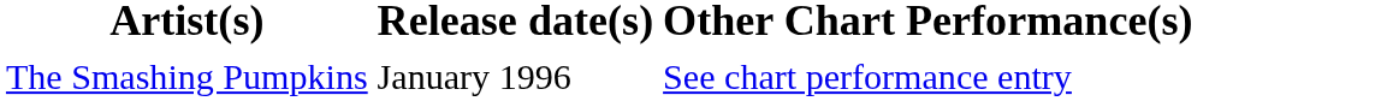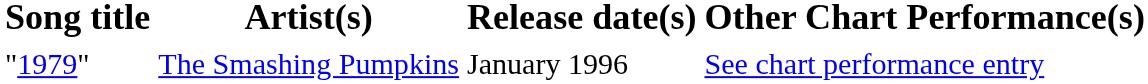+ column: Song title | "1979"
